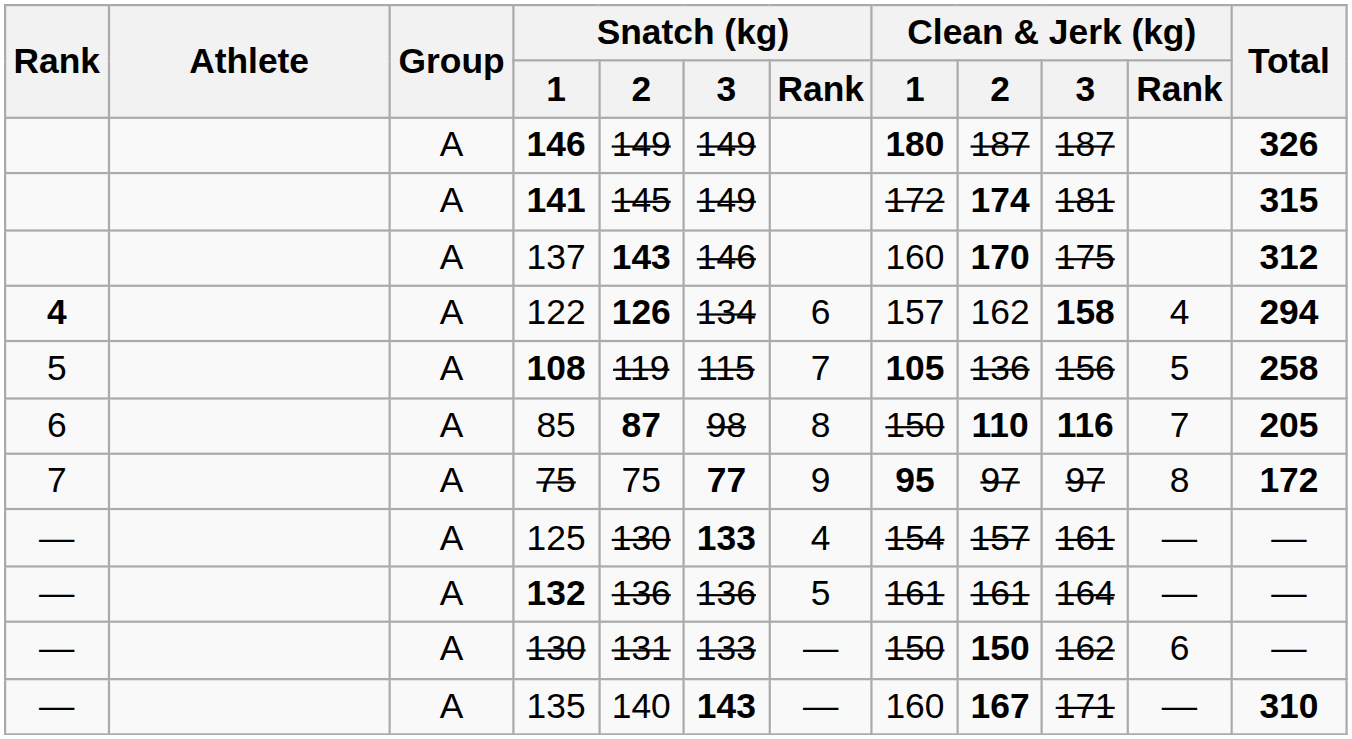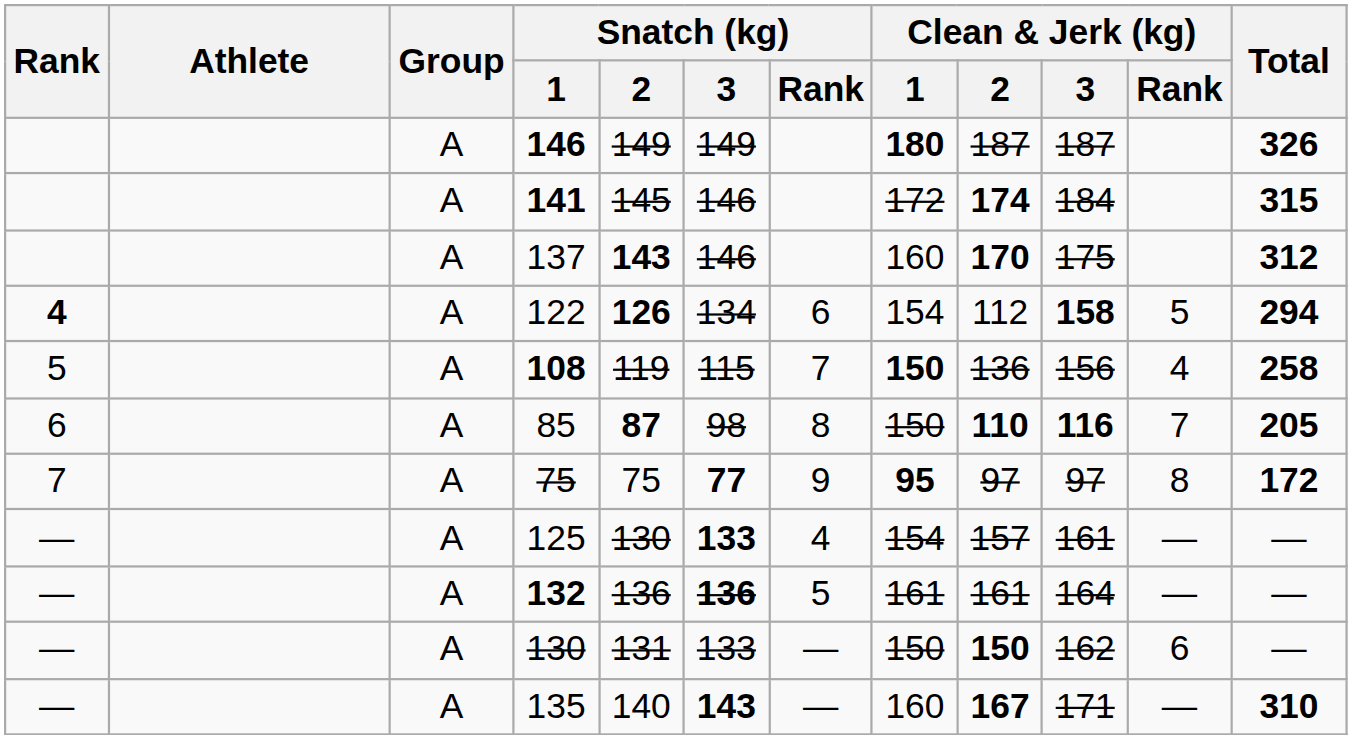141 | Snatch (kg) / 3: 149 -> 146
141 | Clean & Jerk (kg) / 3: 181 -> 184
122 | Clean & Jerk (kg) / 1: 157 -> 154
122 | Clean & Jerk (kg) / 2: 162 -> 112
122 | Clean & Jerk (kg) / Rank: 4 -> 5
108 | Clean & Jerk (kg) / 1: 105 -> 150
108 | Clean & Jerk (kg) / Rank: 5 -> 4
132 | Snatch (kg) / 3: normal -> bold
